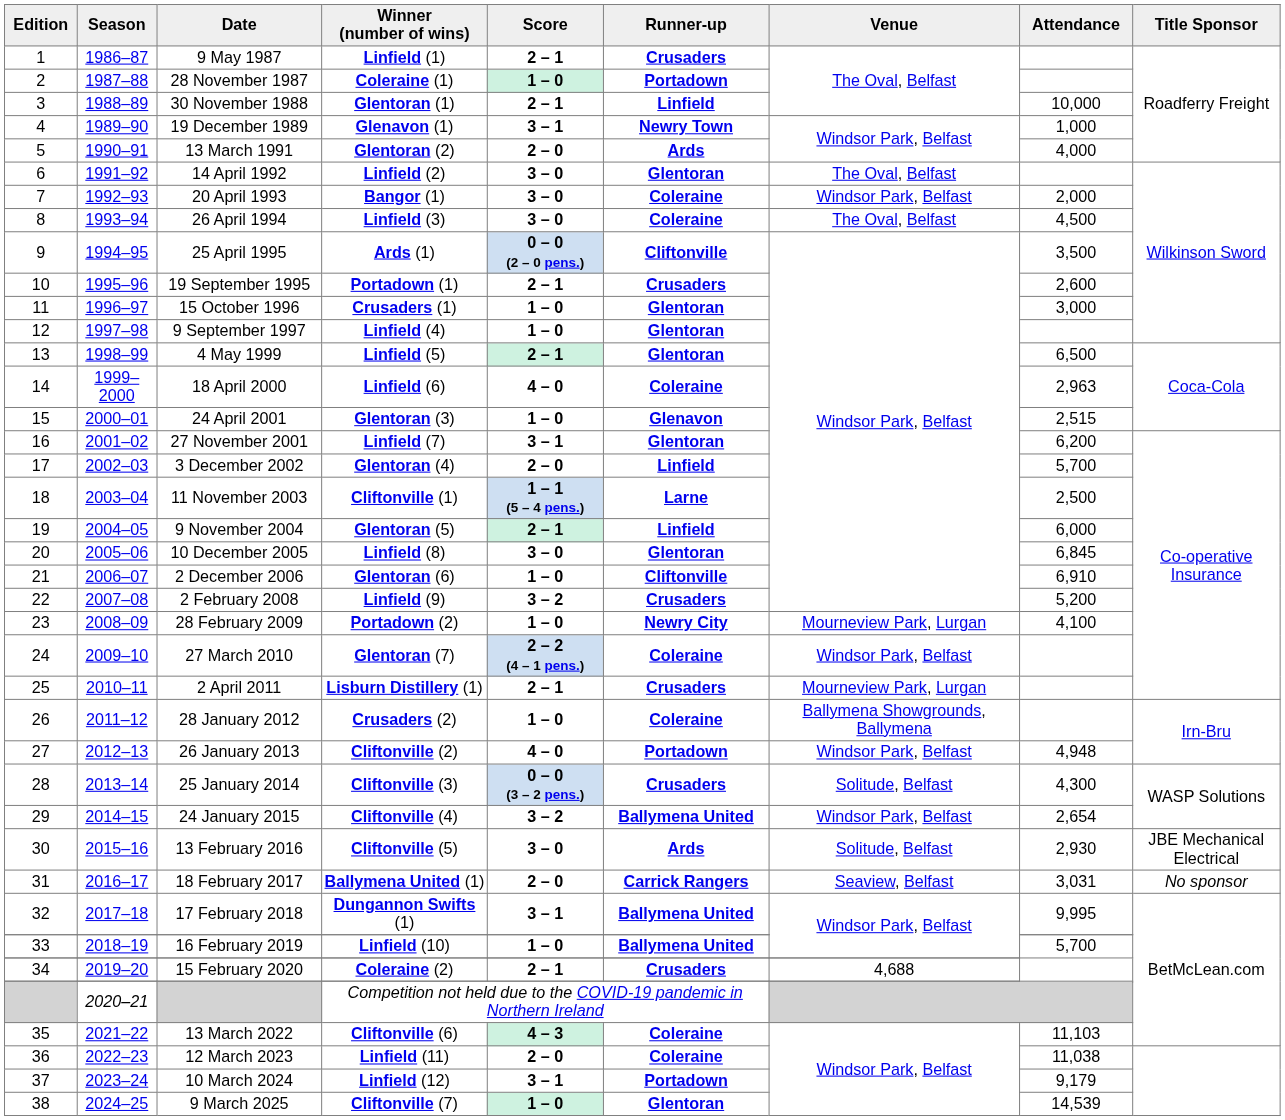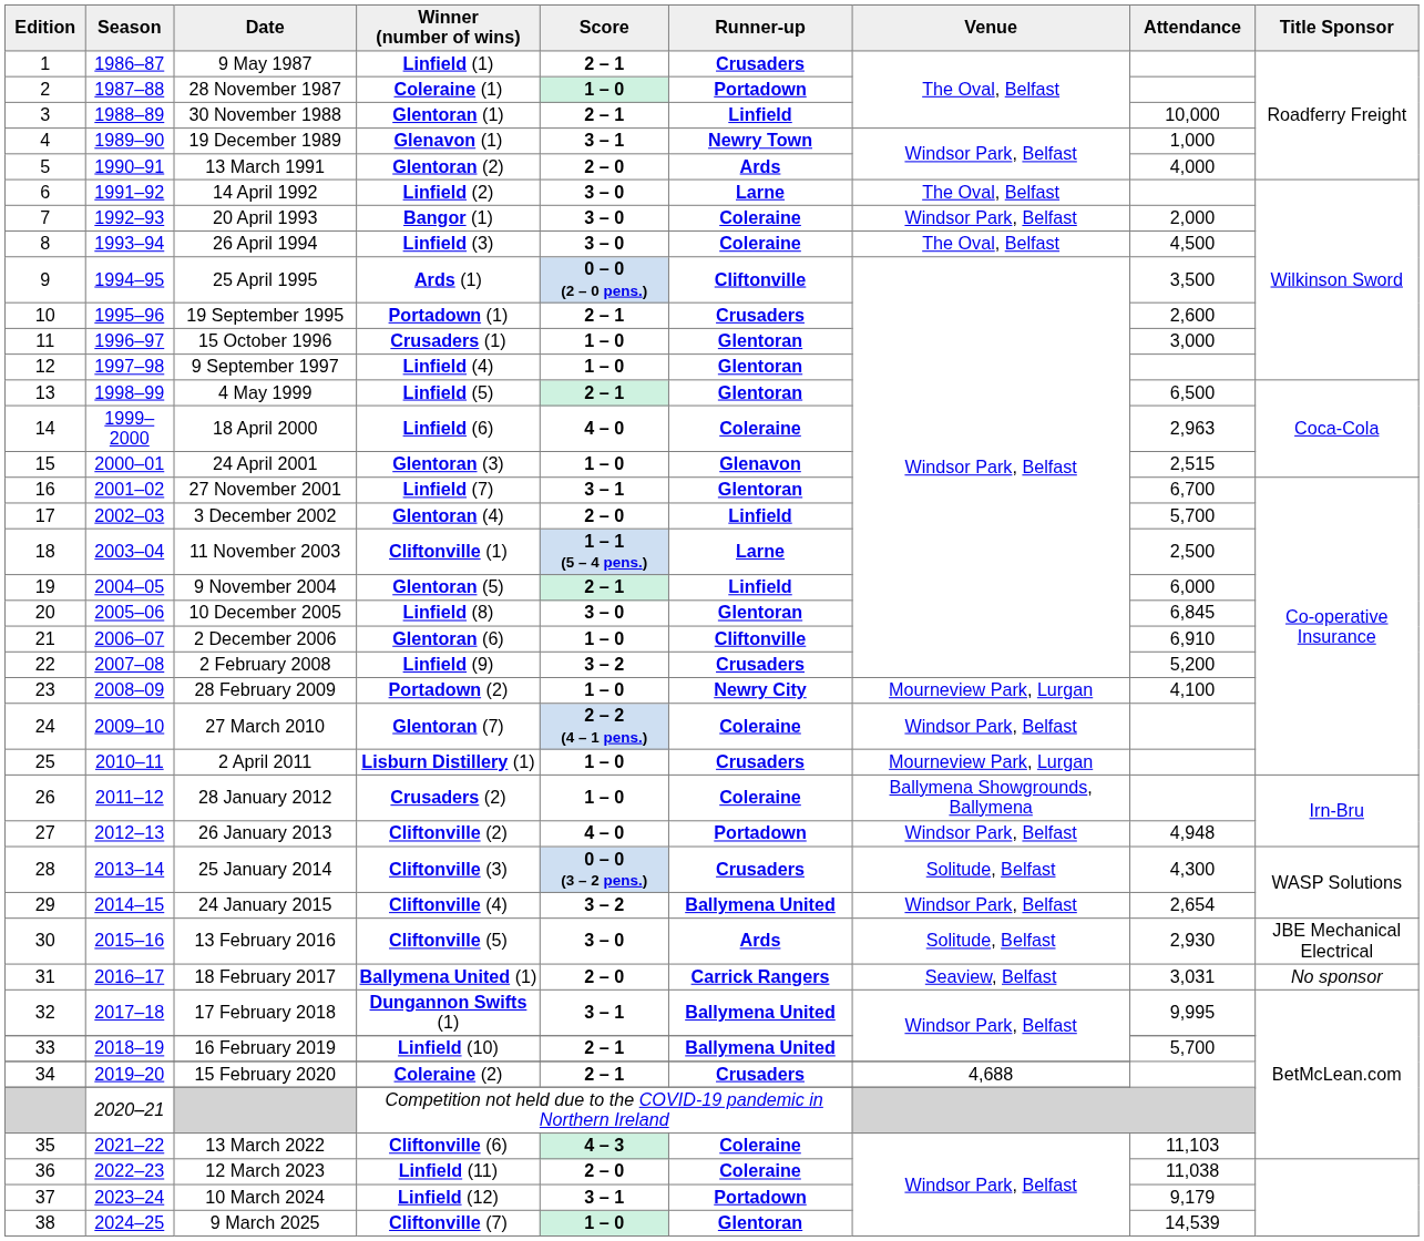14 April 1992 | Runner-up: Glentoran -> Larne
27 November 2001 | Attendance: 6,200 -> 6,700
2 April 2011 | Score: 2 – 1 -> 1 – 0
16 February 2019 | Score: 1 – 0 -> 2 – 1
